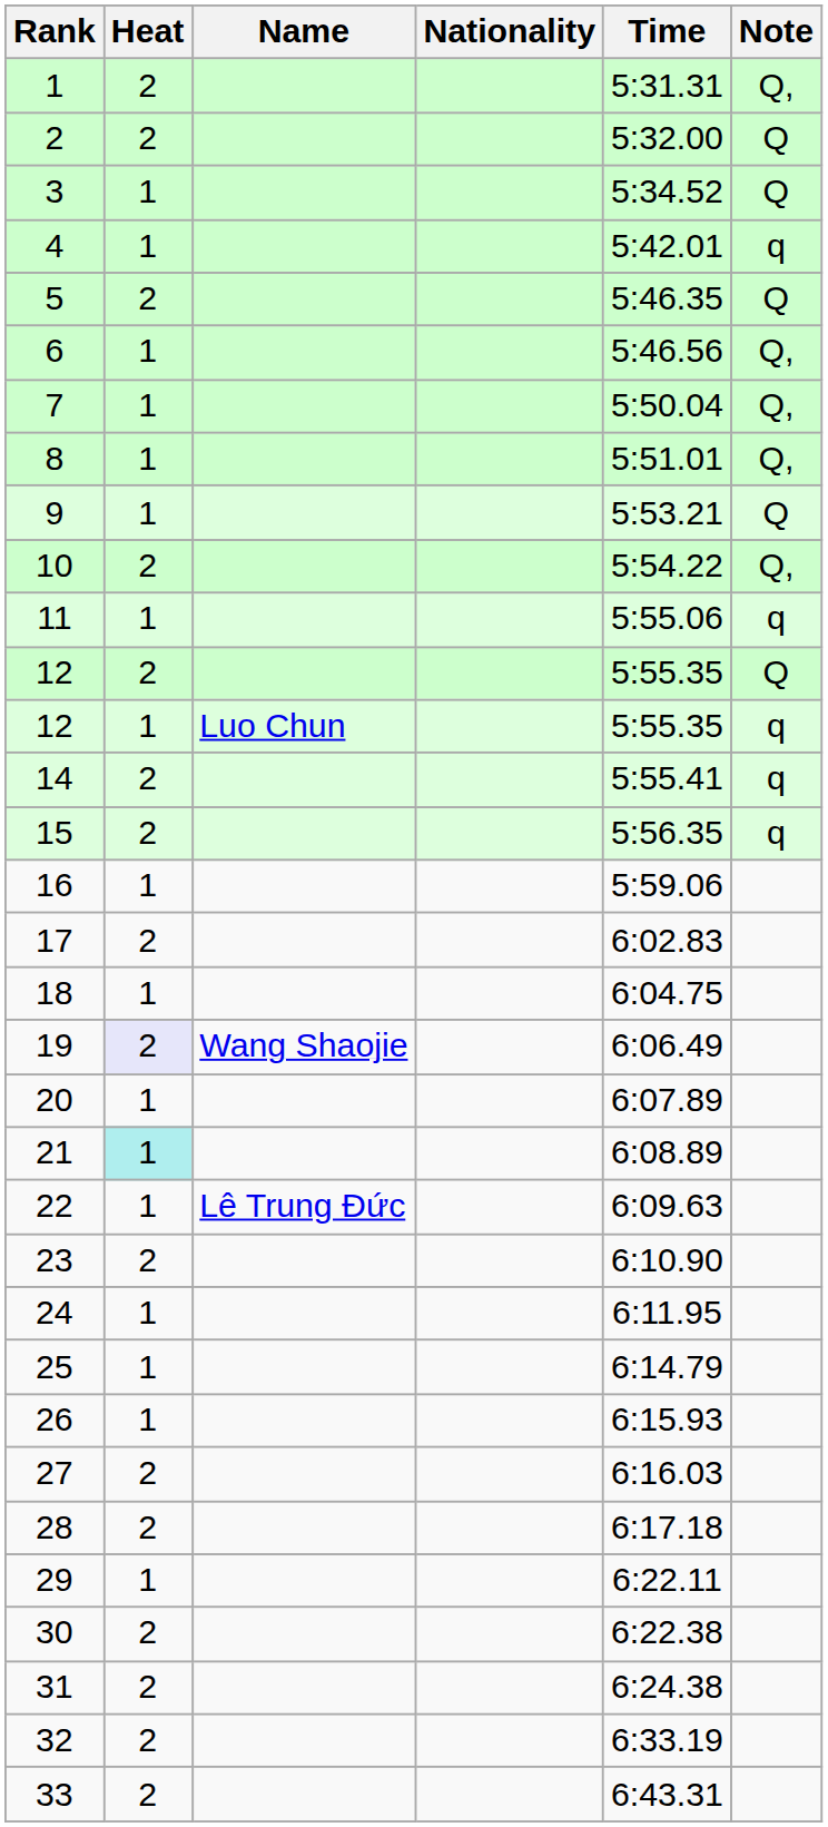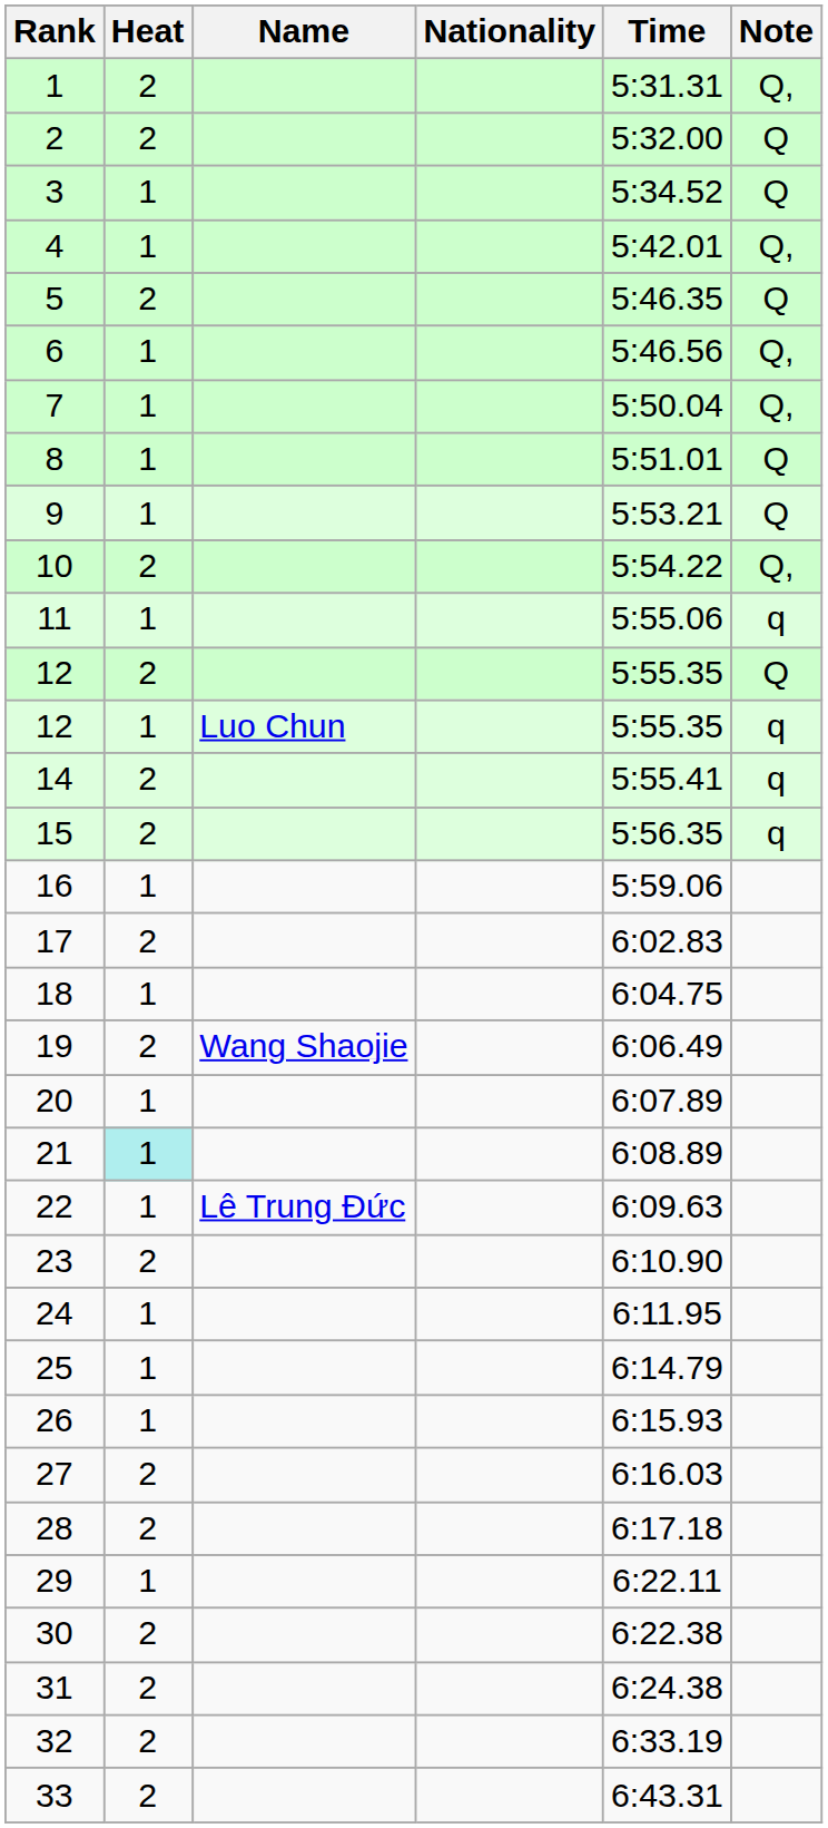4 | Note: q -> Q,
8 | Note: Q, -> Q
19 | Heat: lavender background -> no background
